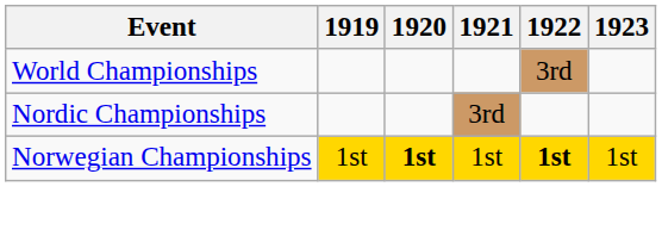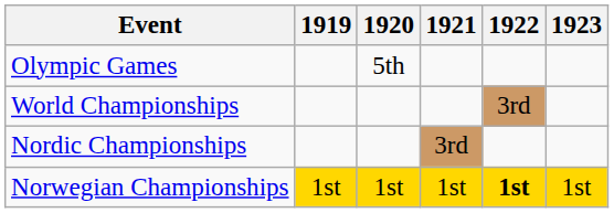+ row: Olympic Games | 5th
Norwegian Championships | 1920: bold -> normal
